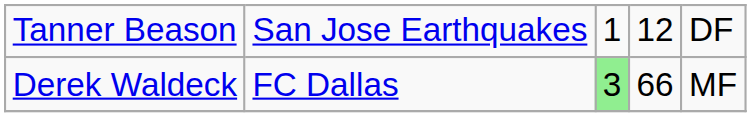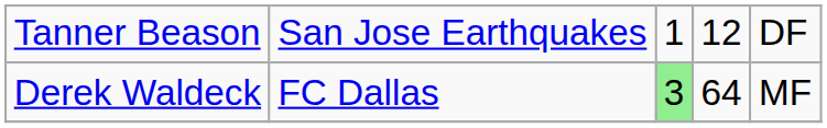Derek Waldeck | column 4: 66 -> 64
